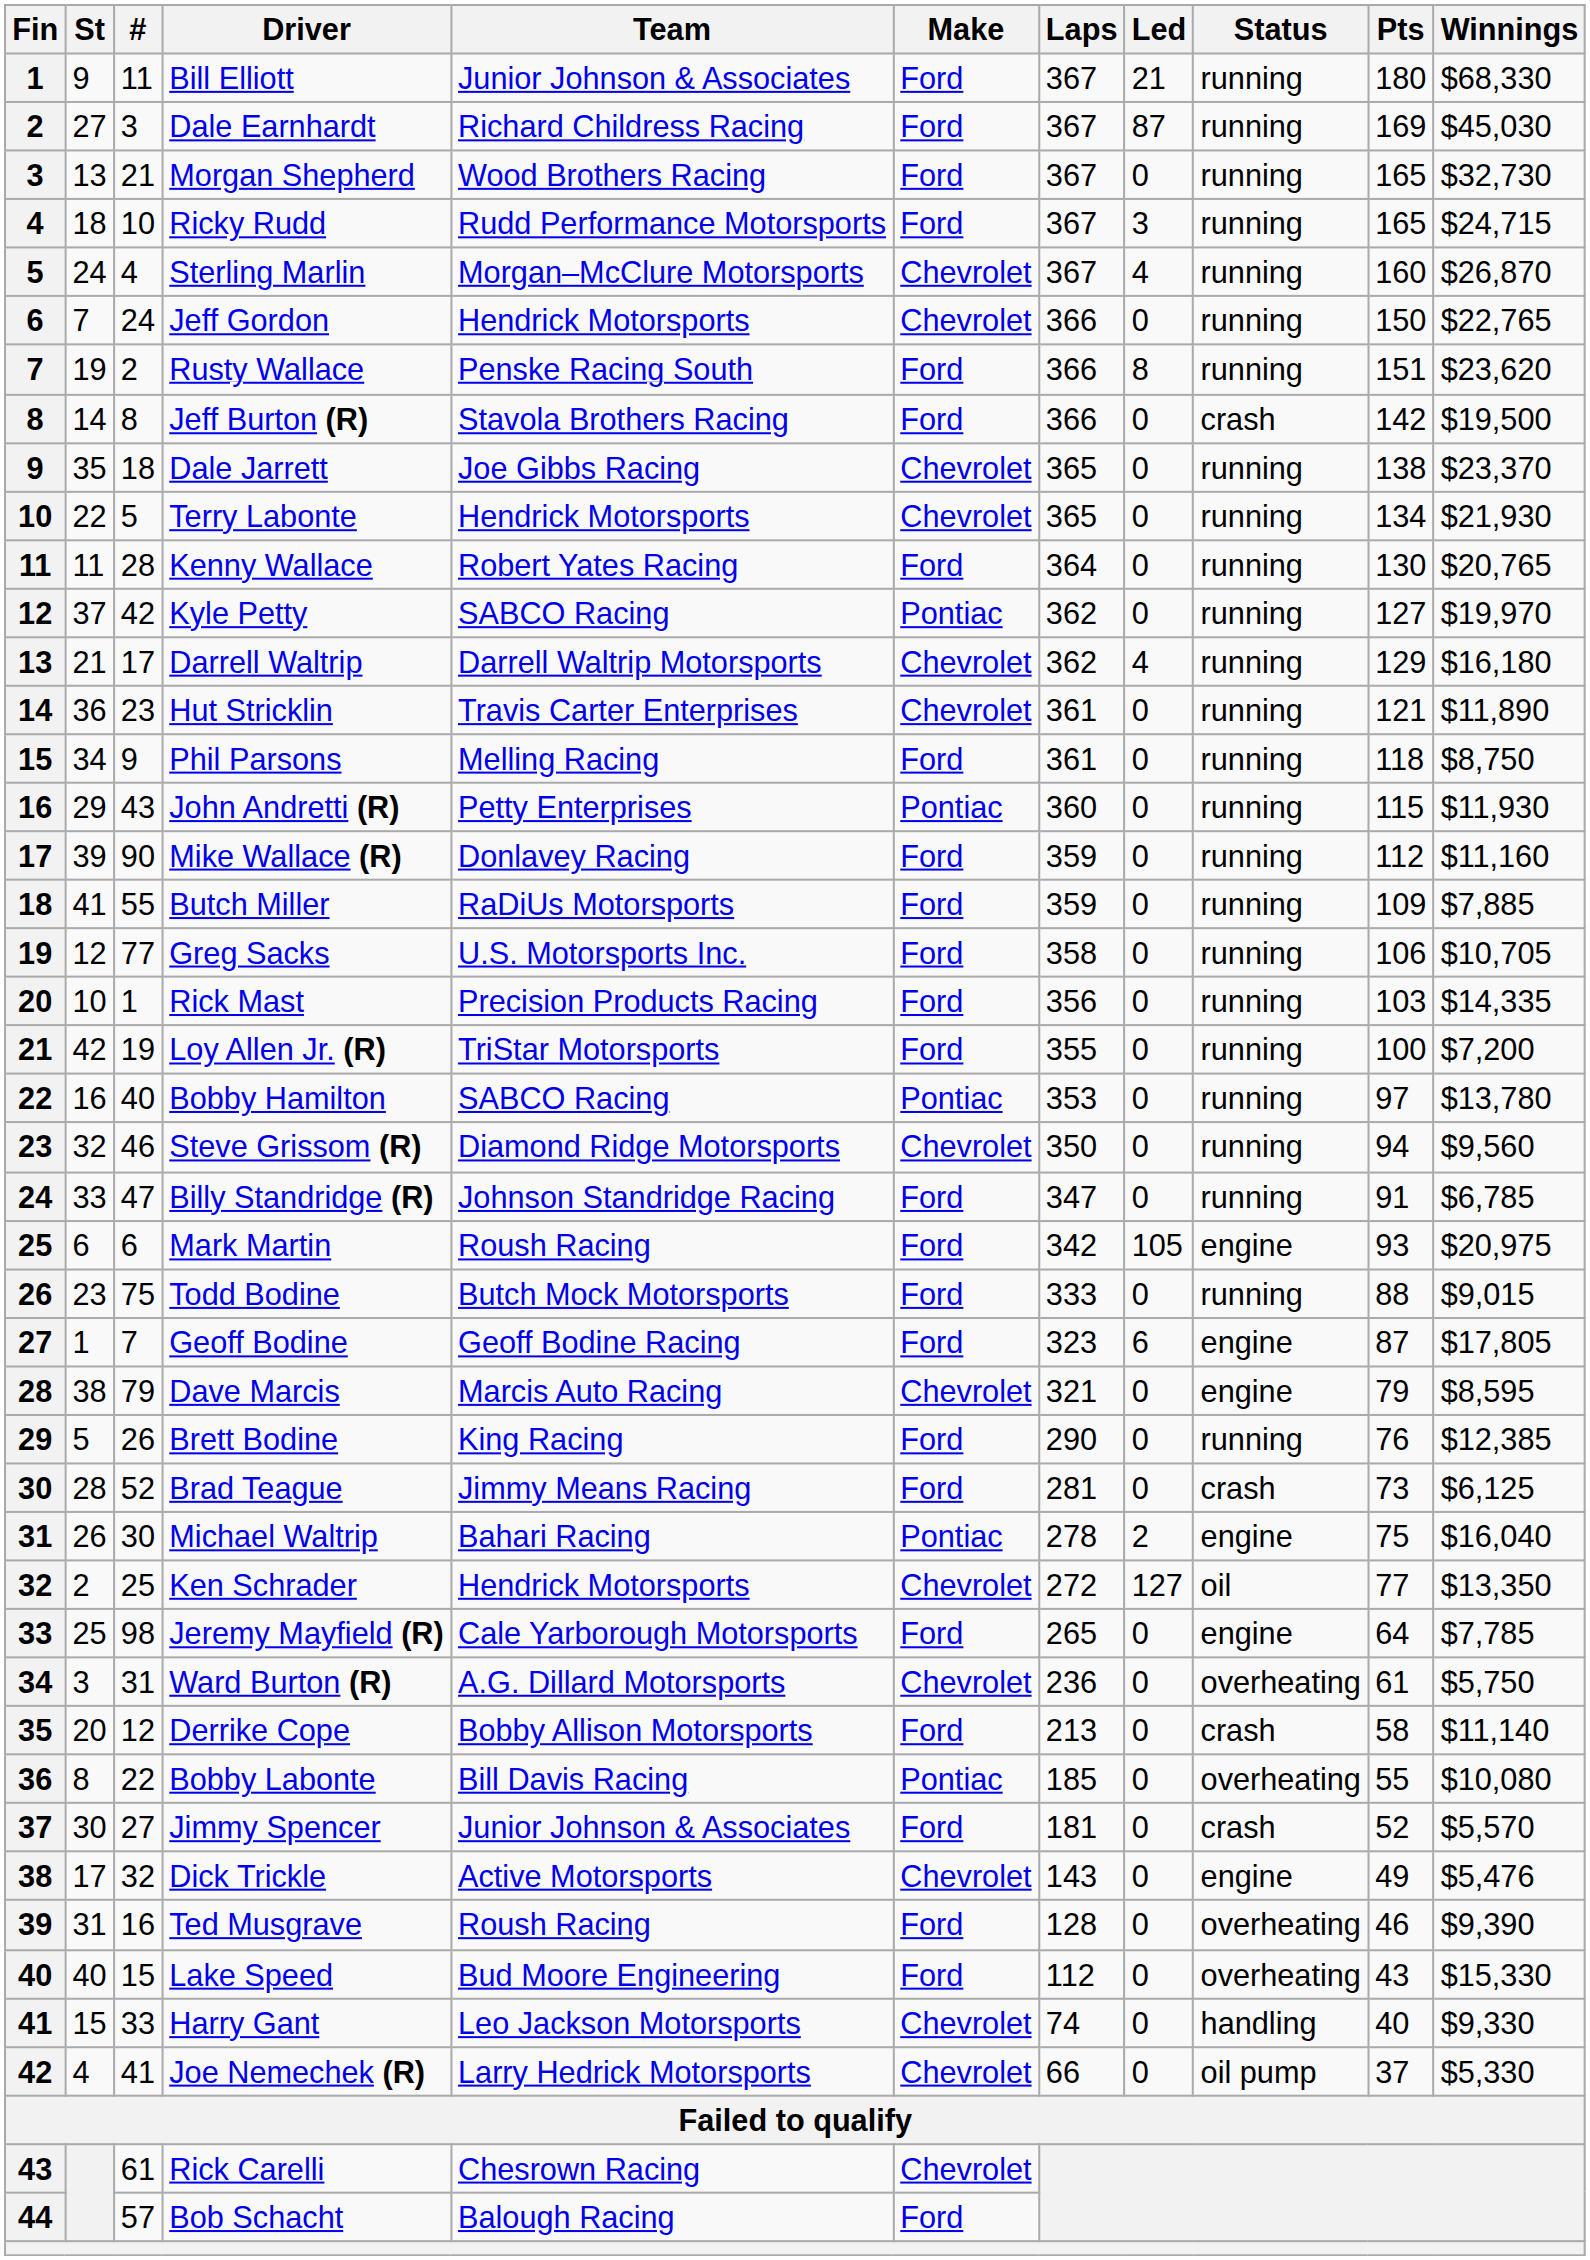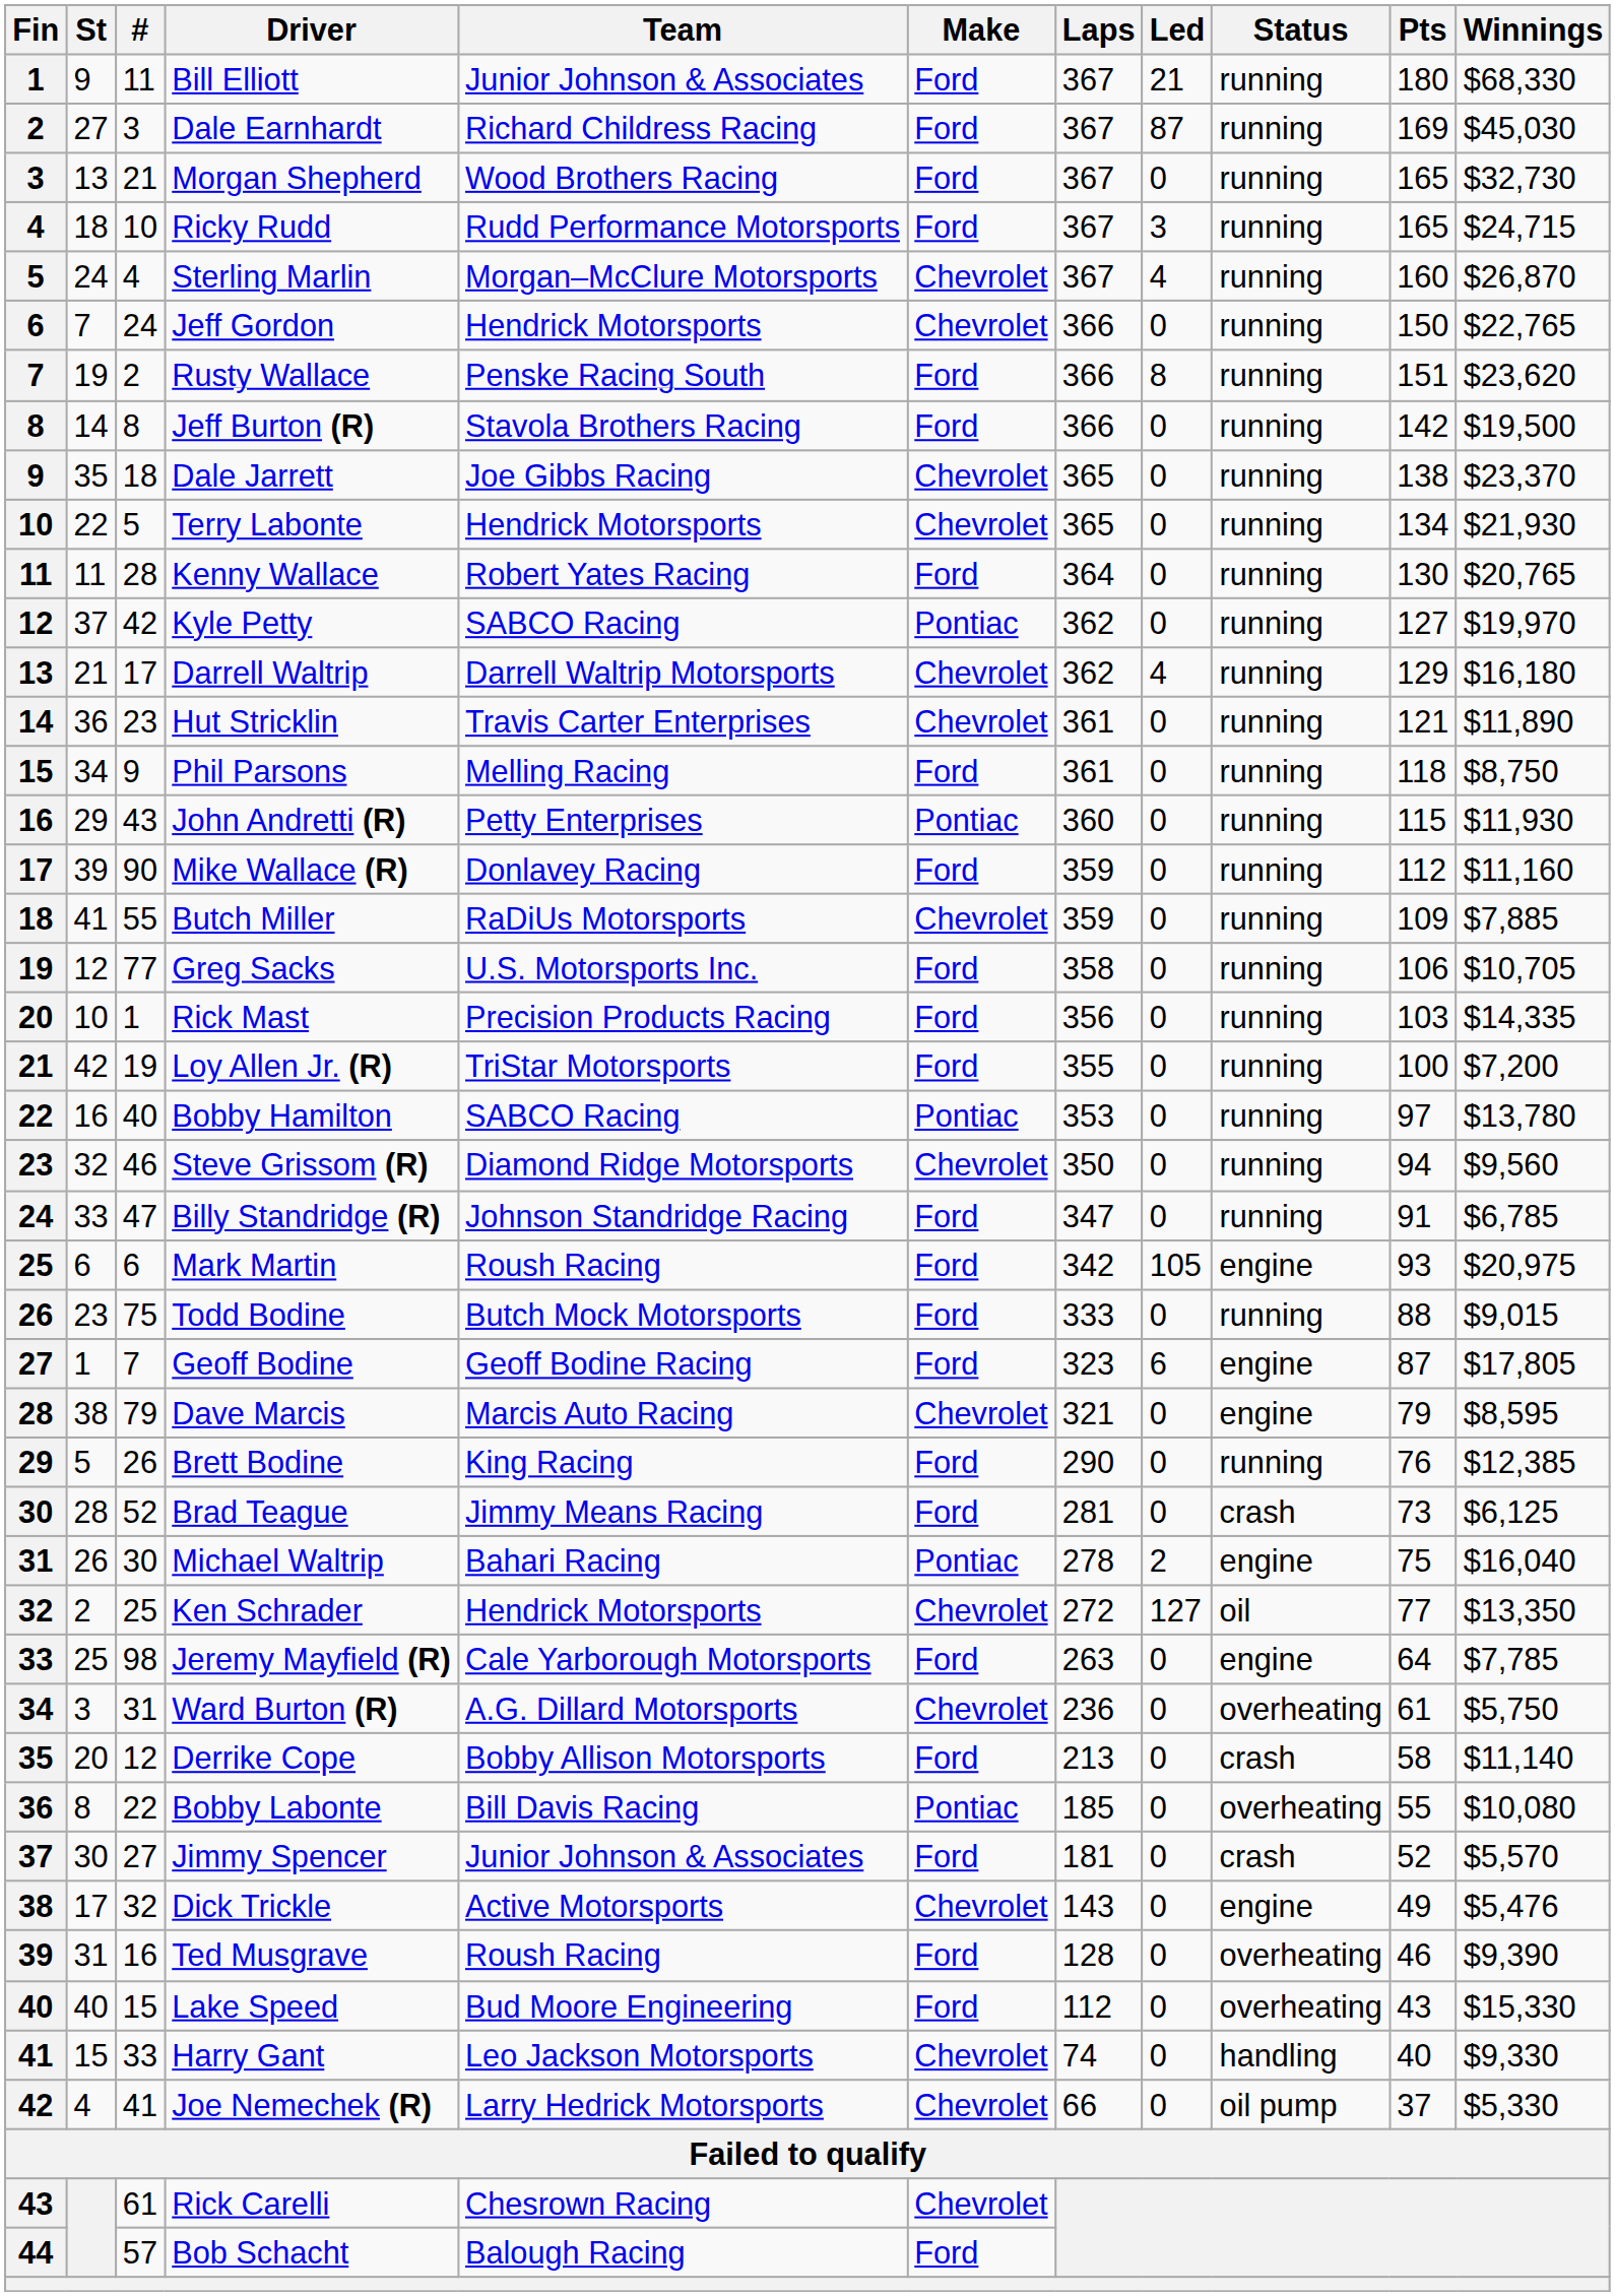Jeff Burton (R) | Status: crash -> running
Butch Miller | Make: Ford -> Chevrolet
Jeremy Mayfield (R) | Laps: 265 -> 263
